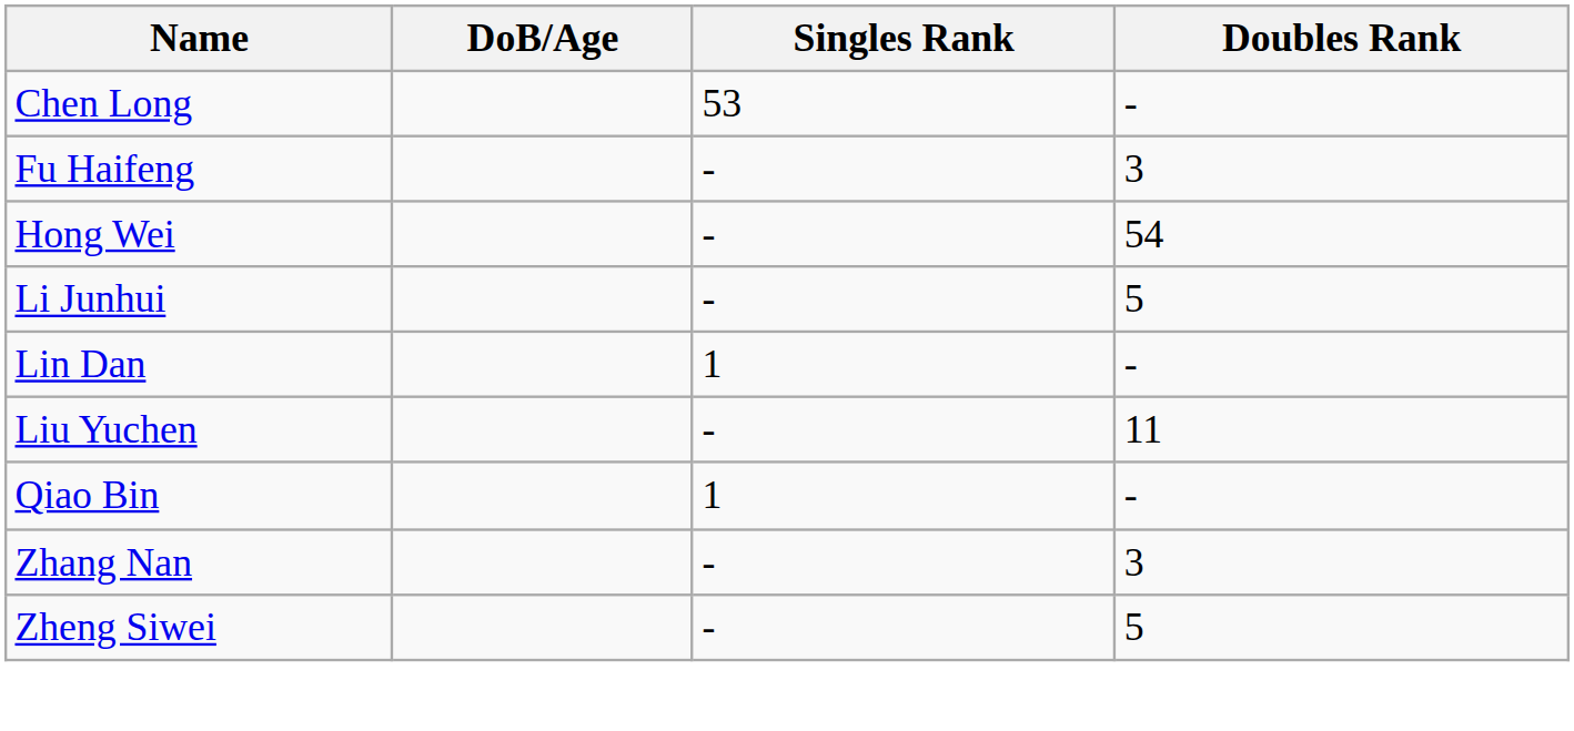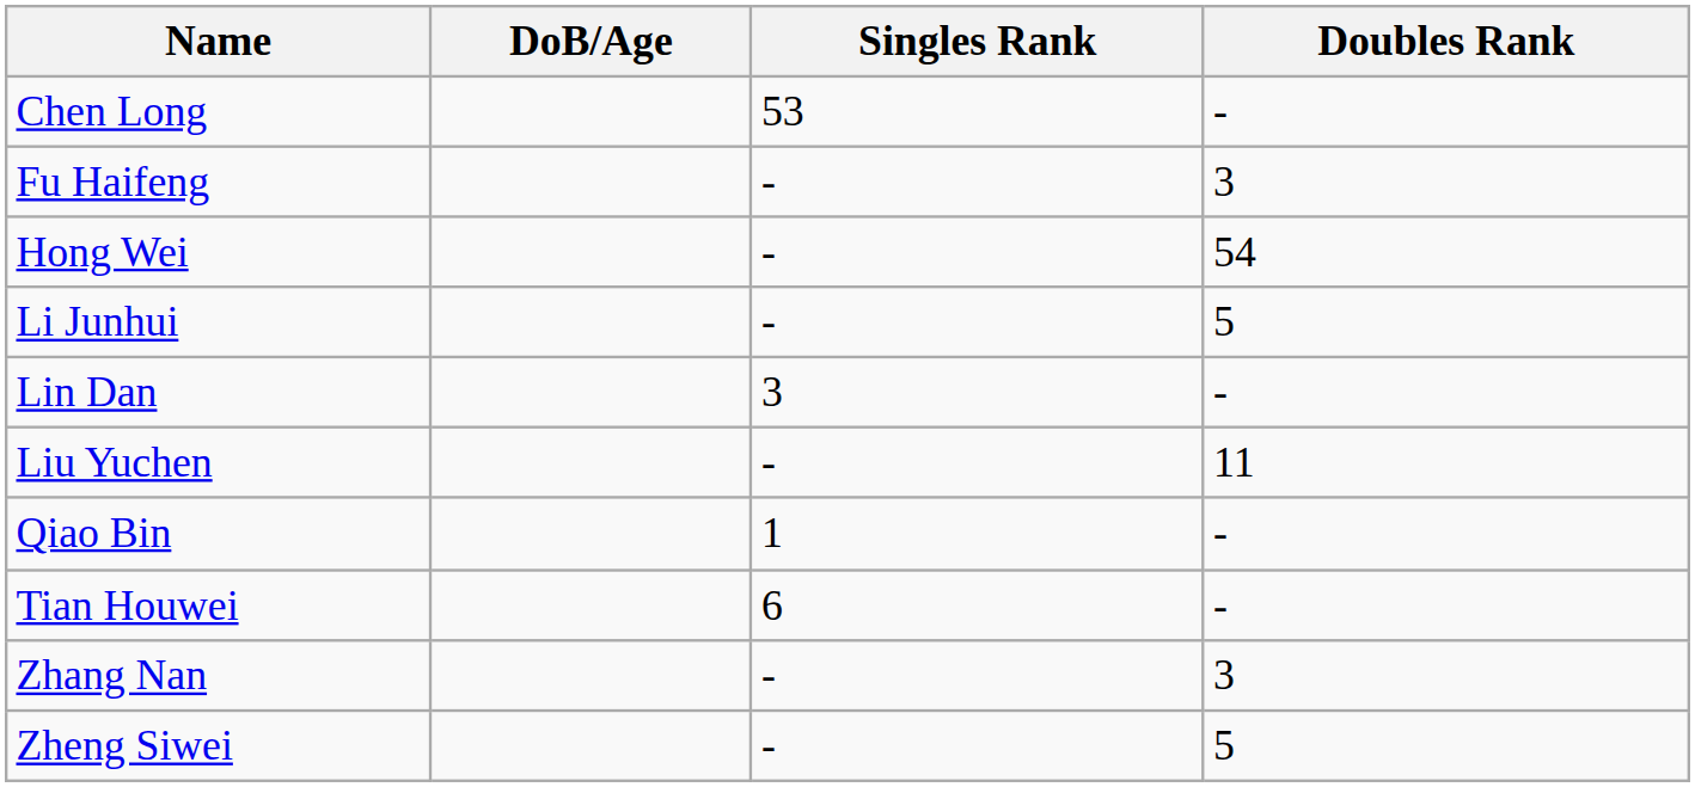Lin Dan | Singles Rank: 1 -> 3
+ row: Tian Houwei | 6 | -
